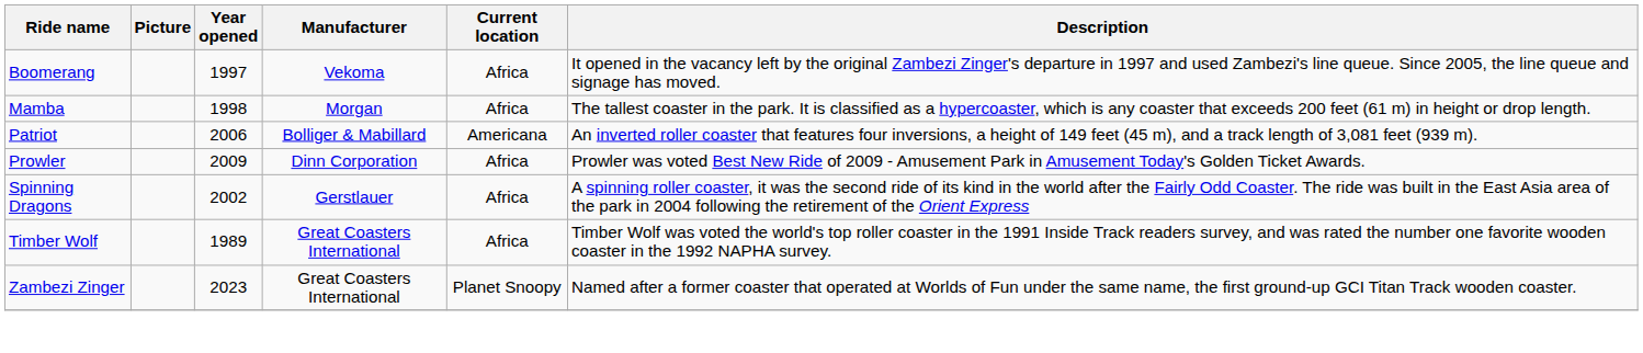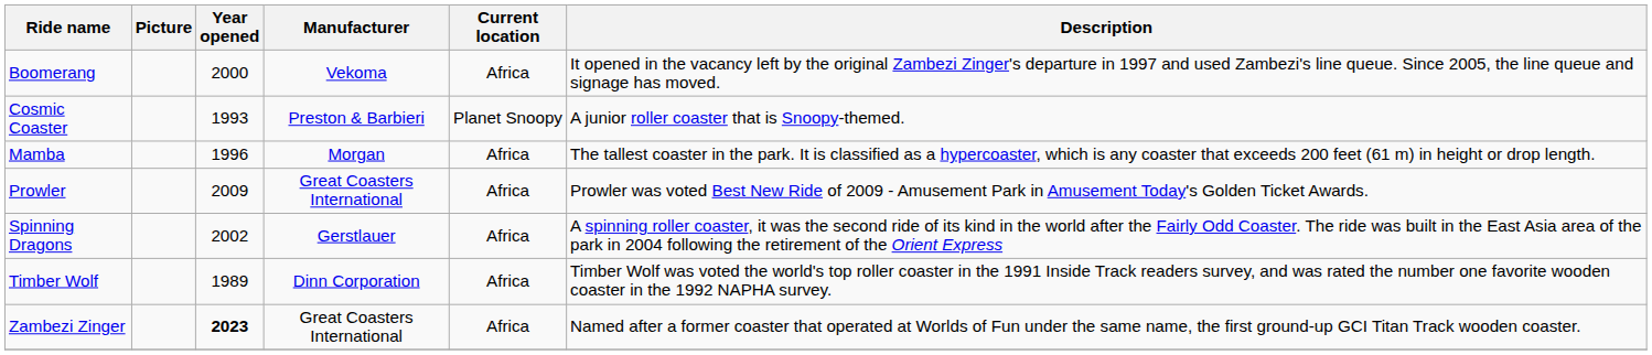Boomerang | Year opened: 1997 -> 2000
+ row: Cosmic Coaster | 1993 | Preston & Barbieri | Planet Snoopy | A junior roller coaster that is Snoopy-themed.
Mamba | Year opened: 1998 -> 1996
- row: Patriot | 2006 | Bolliger & Mabillard | Americana | An inverted roller coaster that features four inversions, a height of 149 feet (45 m), and a track length of 3,081 feet (939 m).
Prowler | Manufacturer: Dinn Corporation -> Great Coasters International
Timber Wolf | Manufacturer: Great Coasters International -> Dinn Corporation
Zambezi Zinger | Year opened: normal -> bold
Zambezi Zinger | Current location: Planet Snoopy -> Africa
